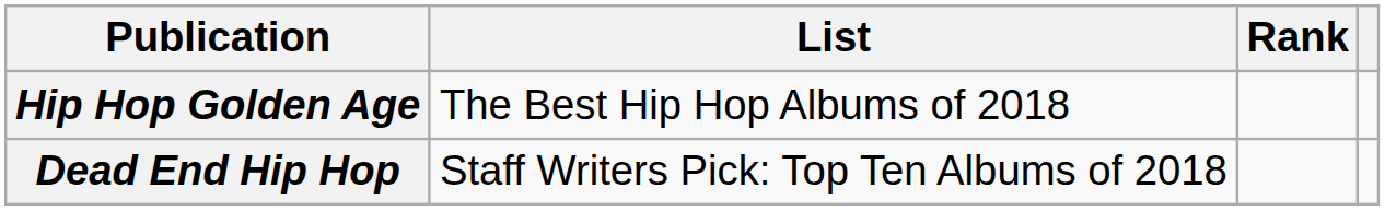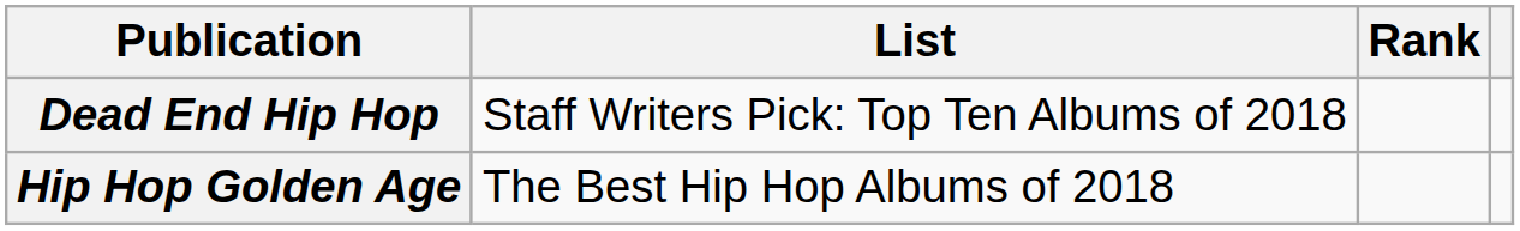rows swapped: Dead End Hip Hop <-> Hip Hop Golden Age
